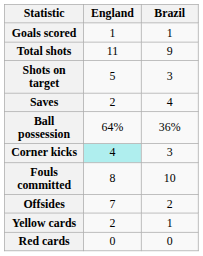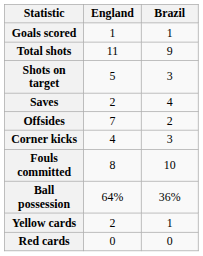rows swapped: Ball possession <-> Offsides
Corner kicks | England: paleturquoise background -> no background
